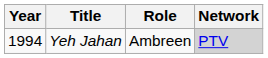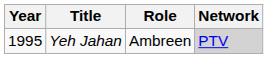Yeh Jahan | Year: 1994 -> 1995
